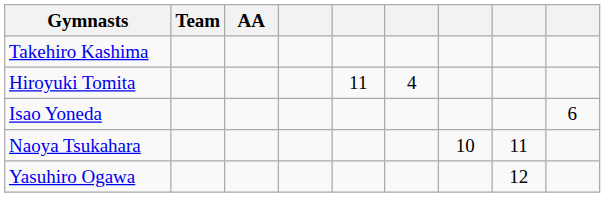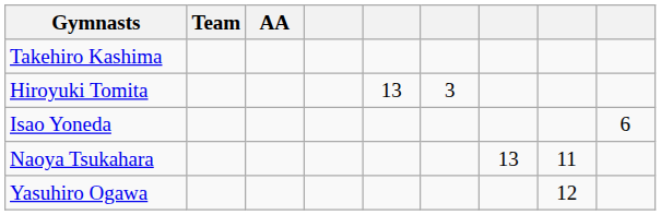Hiroyuki Tomita | column 5: 11 -> 13
Hiroyuki Tomita | column 6: 4 -> 3
Naoya Tsukahara | column 7: 10 -> 13
